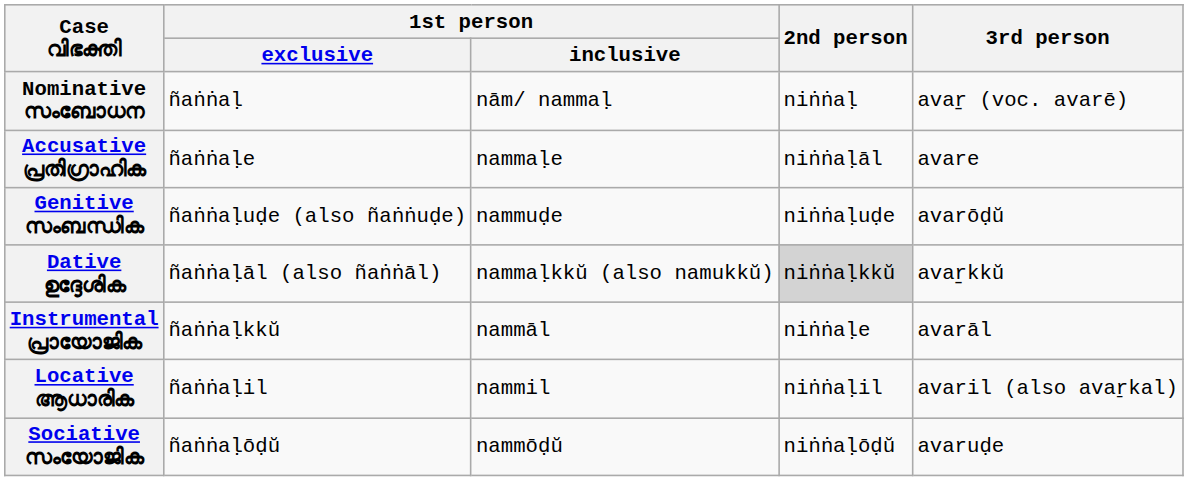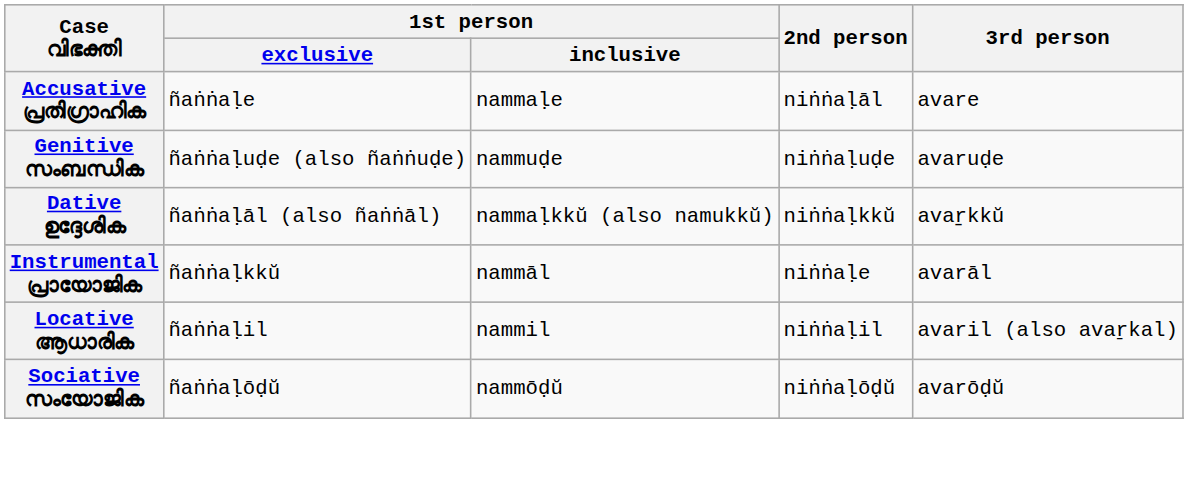- row: Nominative സംബോധന | ñaṅṅaḷ | nām/ nammaḷ | niṅṅaḷ | avar̠ (voc. avarē)
Genitive സംബന്ധിക | 3rd person: avarōḍŭ -> avaruḍe
Dative ഉദ്ദേശിക | 2nd person: lightgrey background -> no background
Sociative സംയോജിക | 3rd person: avaruḍe -> avarōḍŭ
